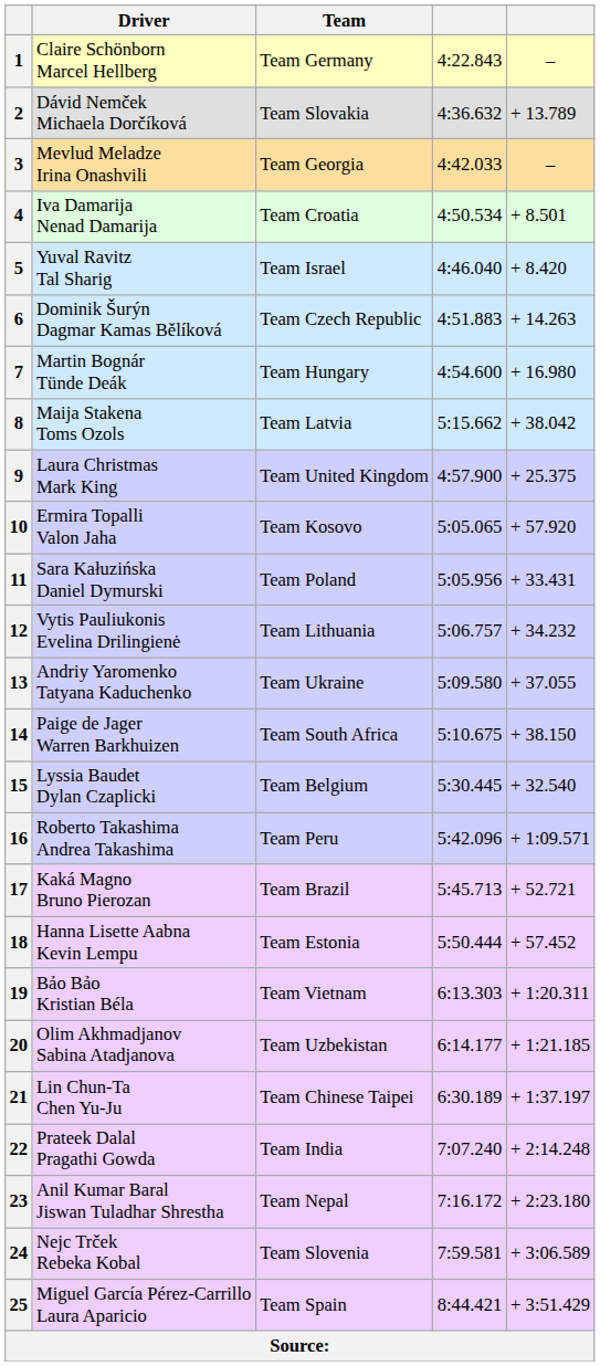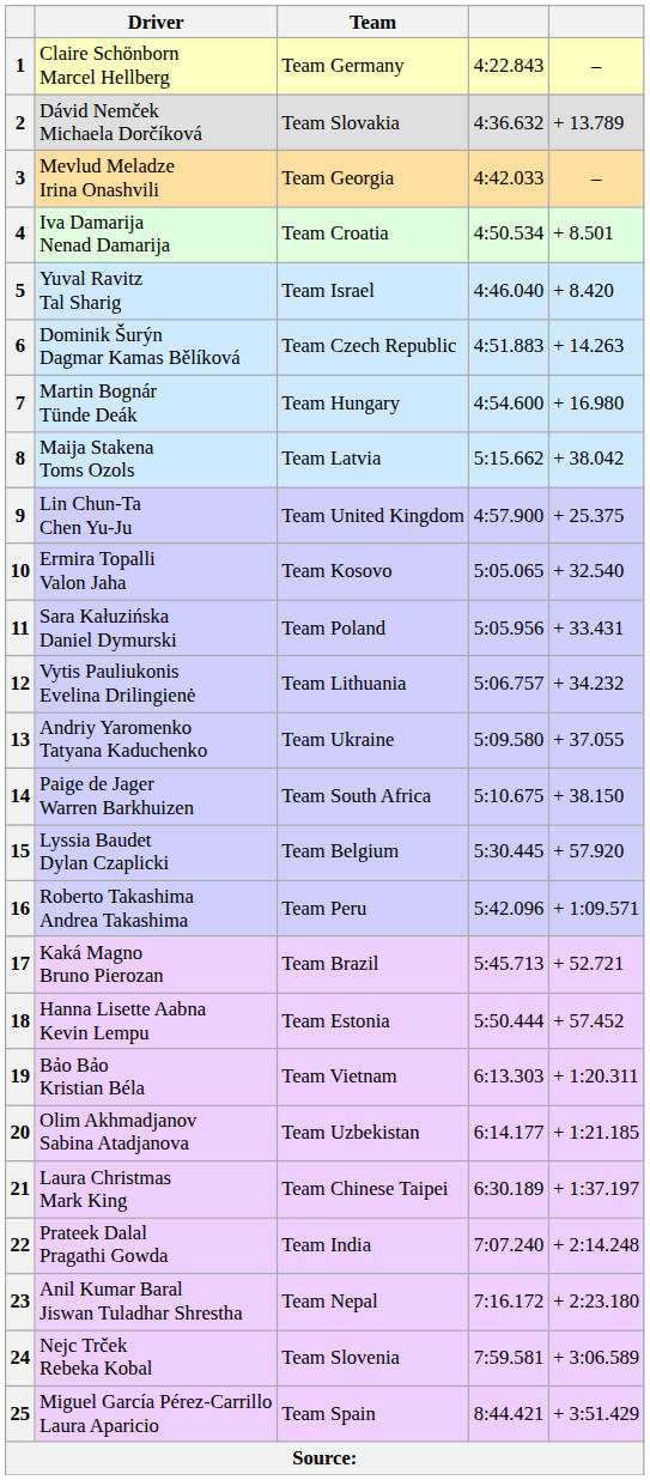9 | Driver: Laura Christmas Mark King -> Lin Chun-Ta Chen Yu-Ju
10 | column 5: + 57.920 -> + 32.540
15 | column 5: + 32.540 -> + 57.920
21 | Driver: Lin Chun-Ta Chen Yu-Ju -> Laura Christmas Mark King
